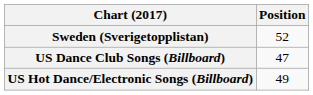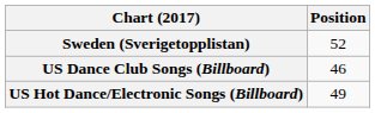US Dance Club Songs (Billboard) | Position: 47 -> 46
